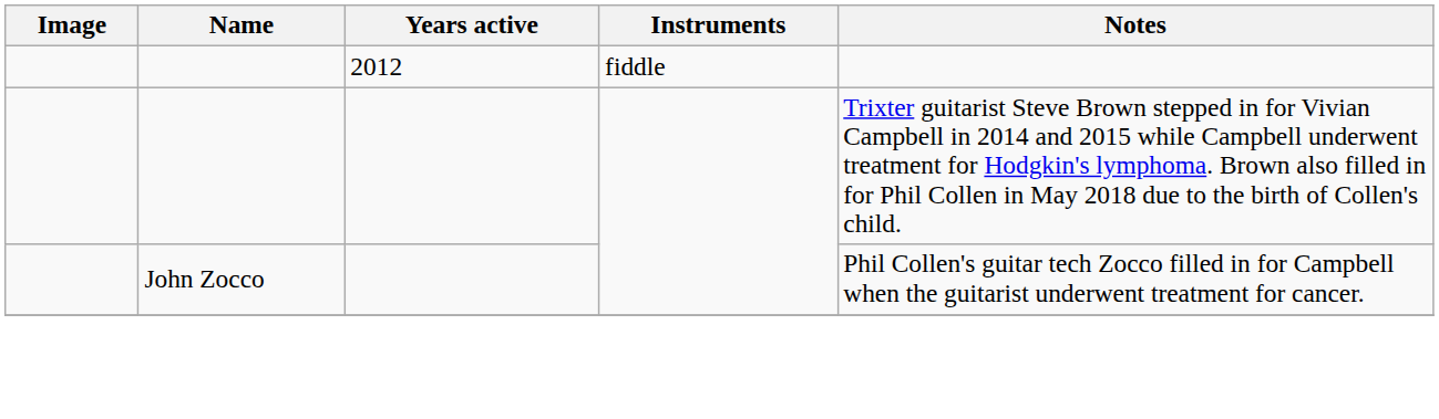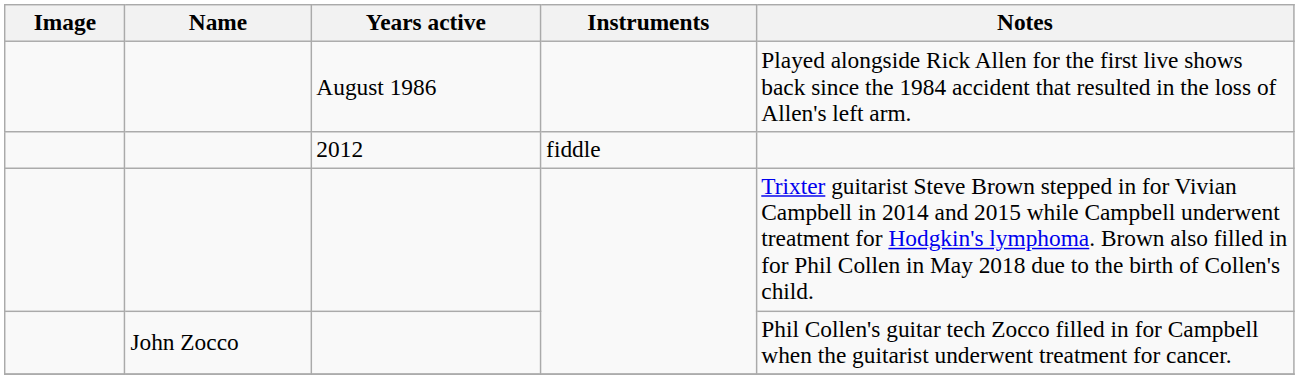+ row: August 1986 | Played alongside Rick Allen for the first live shows back since the 1984 accident that resulted in the loss of Allen's left arm.
